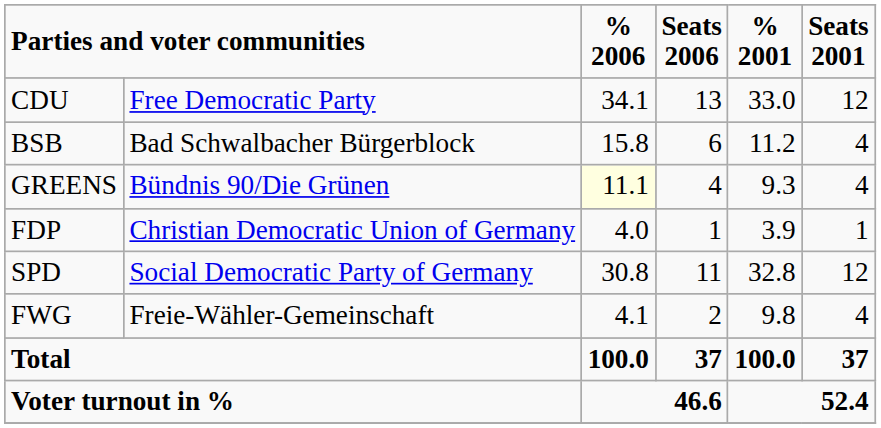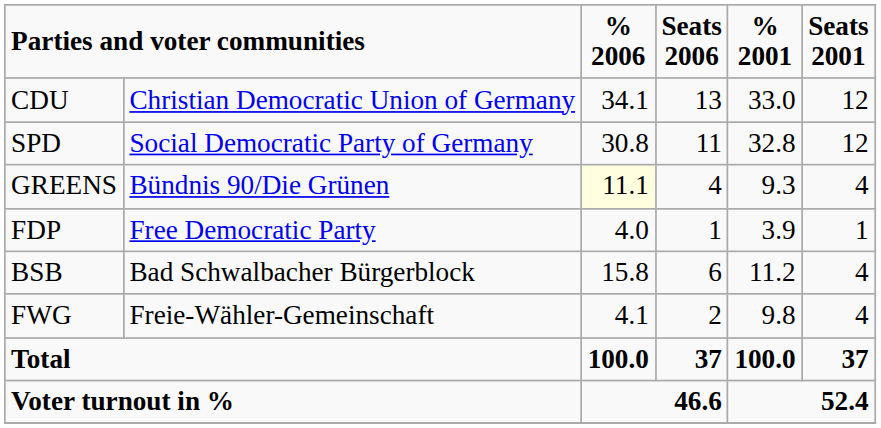CDU | column 2: Free Democratic Party -> Christian Democratic Union of Germany
rows swapped: SPD <-> BSB
FDP | column 2: Christian Democratic Union of Germany -> Free Democratic Party
